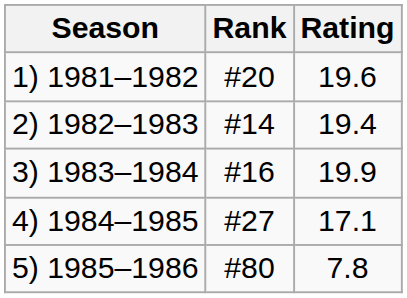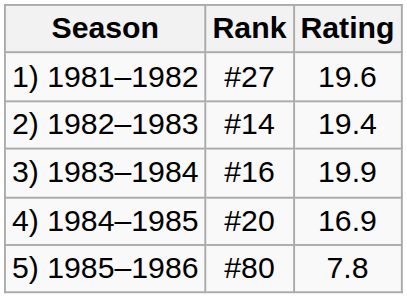1) 1981–1982 | Rank: #20 -> #27
4) 1984–1985 | Rank: #27 -> #20
4) 1984–1985 | Rating: 17.1 -> 16.9
